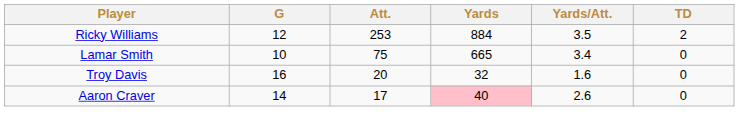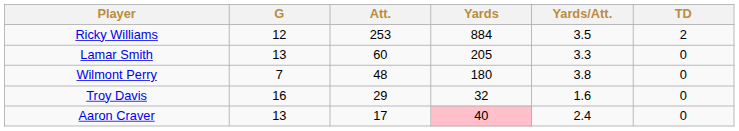Lamar Smith | G: 10 -> 13
Lamar Smith | Att.: 75 -> 60
Lamar Smith | Yards: 665 -> 205
Lamar Smith | Yards/Att.: 3.4 -> 3.3
+ row: Wilmont Perry | 7 | 48 | 180 | 3.8 | 0
Troy Davis | Att.: 20 -> 29
Aaron Craver | G: 14 -> 13
Aaron Craver | Yards/Att.: 2.6 -> 2.4
